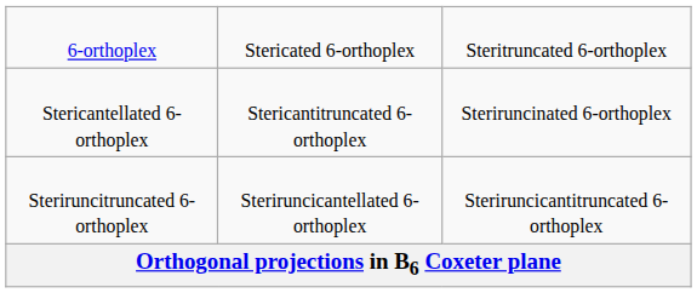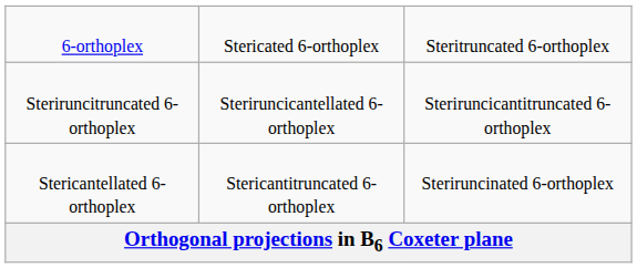rows swapped: Stericantellated 6-orthoplex <-> Steriruncitruncated 6-orthoplex
